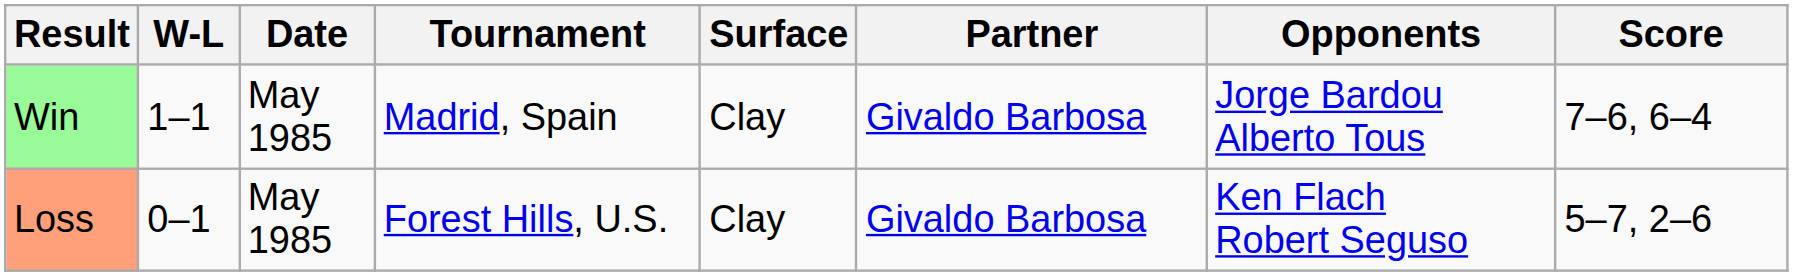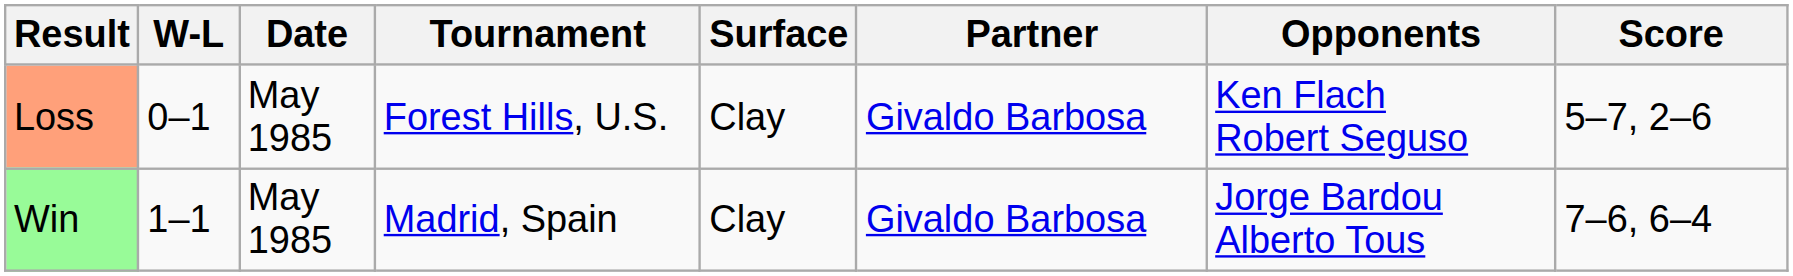rows swapped: Loss <-> Win
